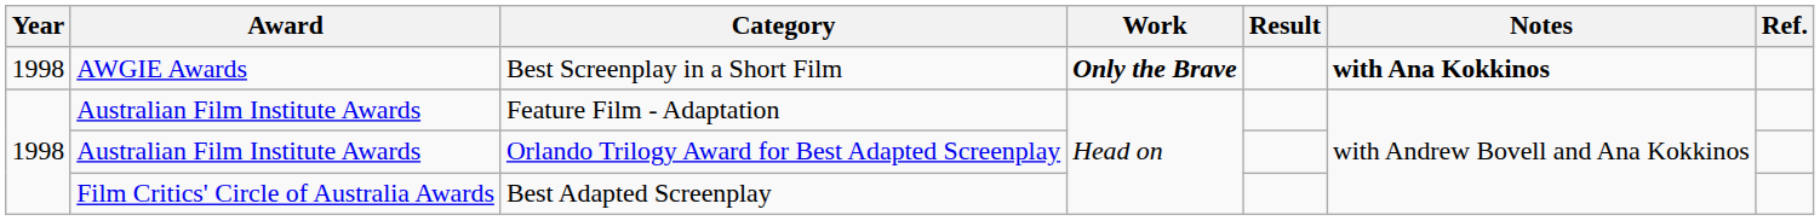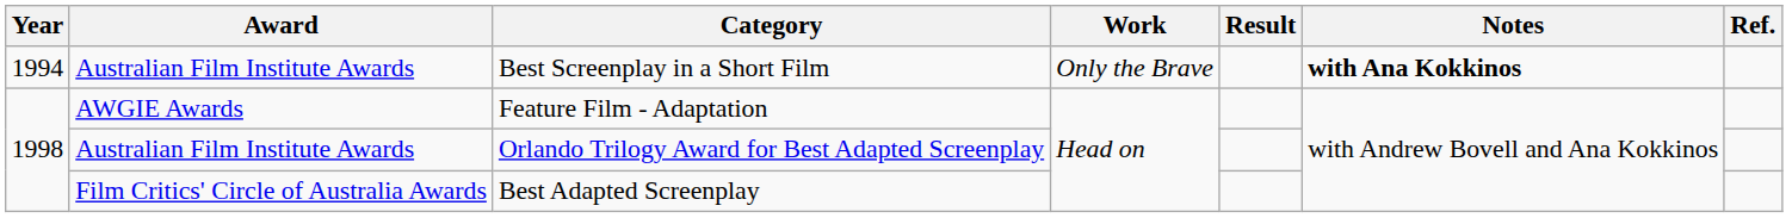Best Screenplay in a Short Film | Year: 1998 -> 1994
Best Screenplay in a Short Film | Award: AWGIE Awards -> Australian Film Institute Awards
Best Screenplay in a Short Film | Work: bold -> normal
Feature Film - Adaptation | Award: Australian Film Institute Awards -> AWGIE Awards
